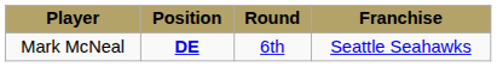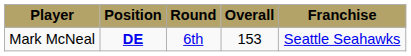+ column: Overall | 153
